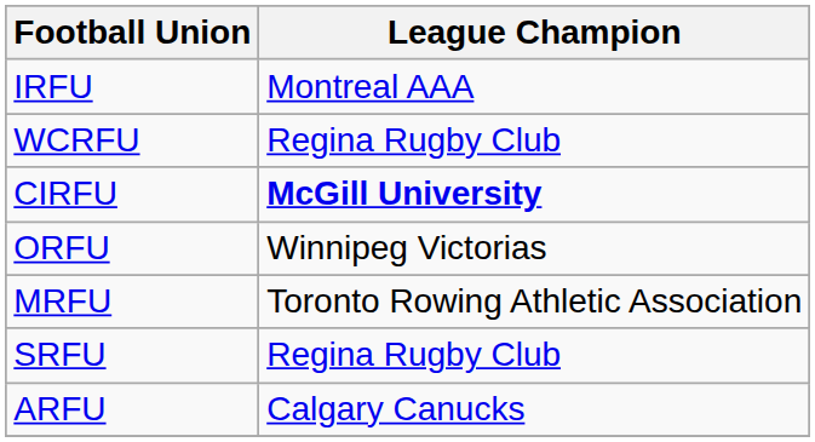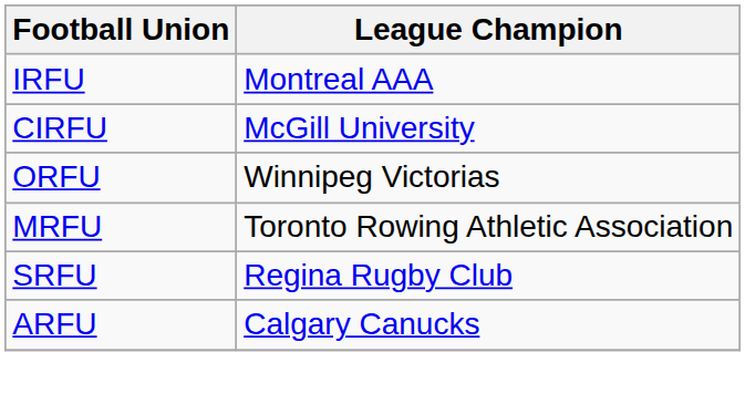- row: WCRFU | Regina Rugby Club
CIRFU | League Champion: bold -> normal
